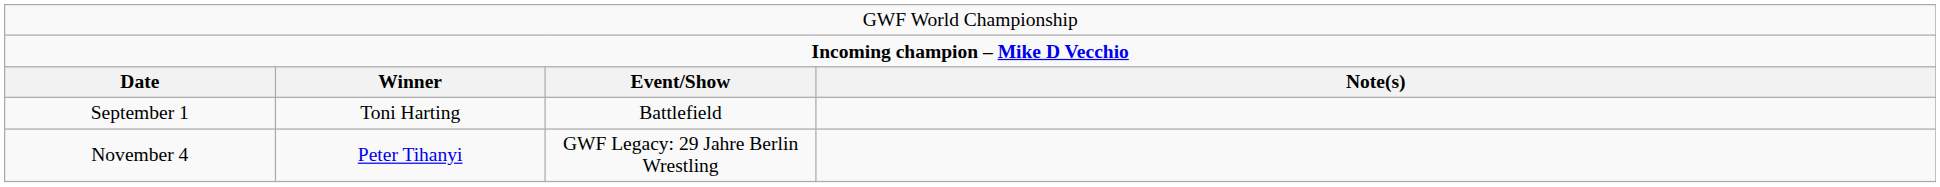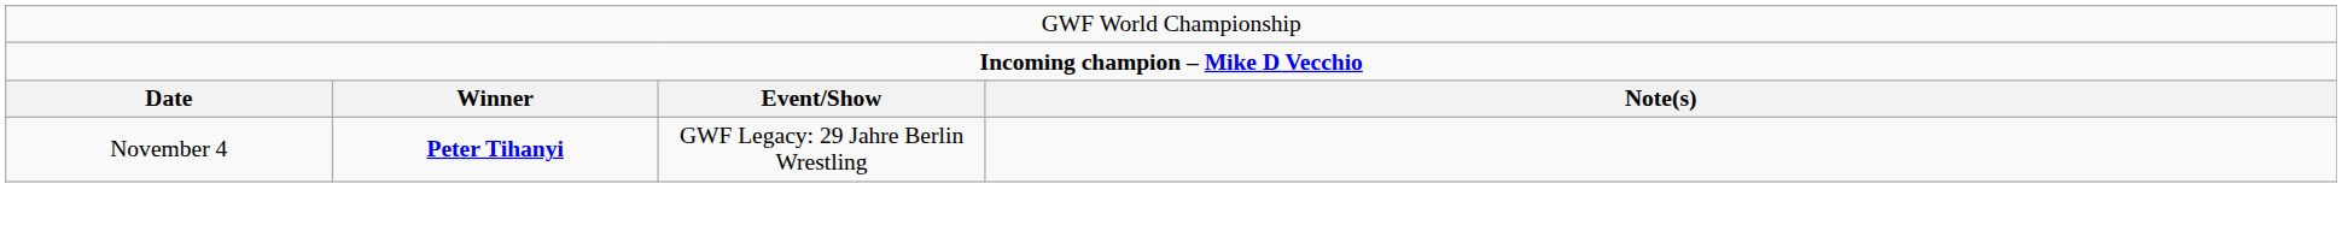- row: September 1 | Toni Harting | Battlefield
November 4 | column 2: normal -> bold
